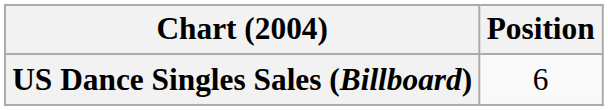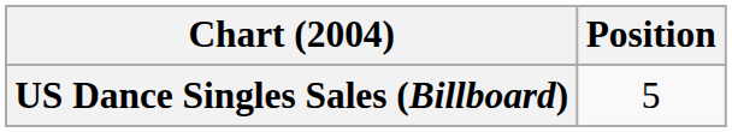US Dance Singles Sales (Billboard) | Position: 6 -> 5
